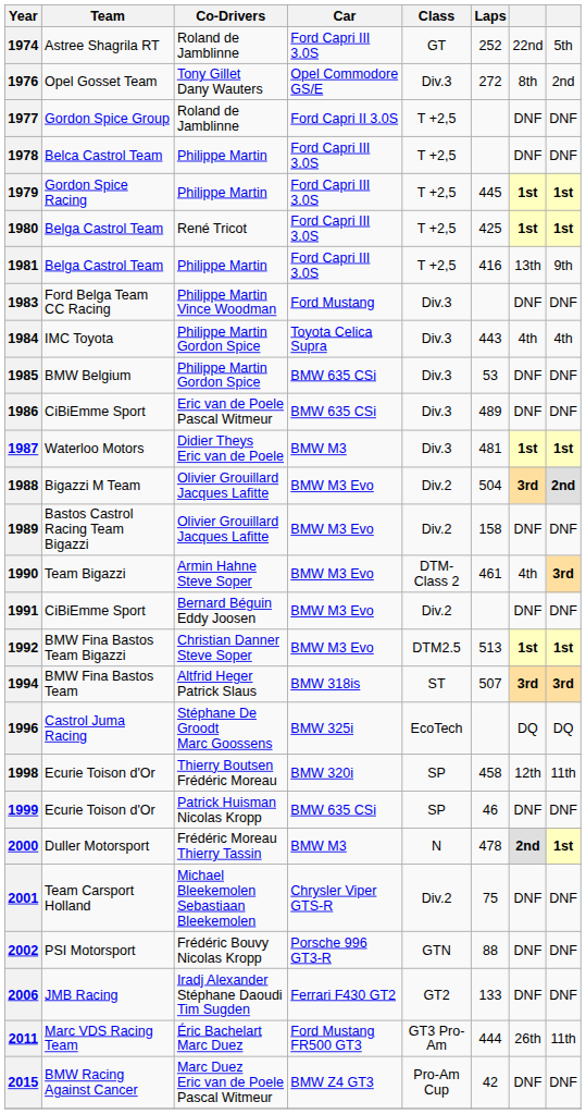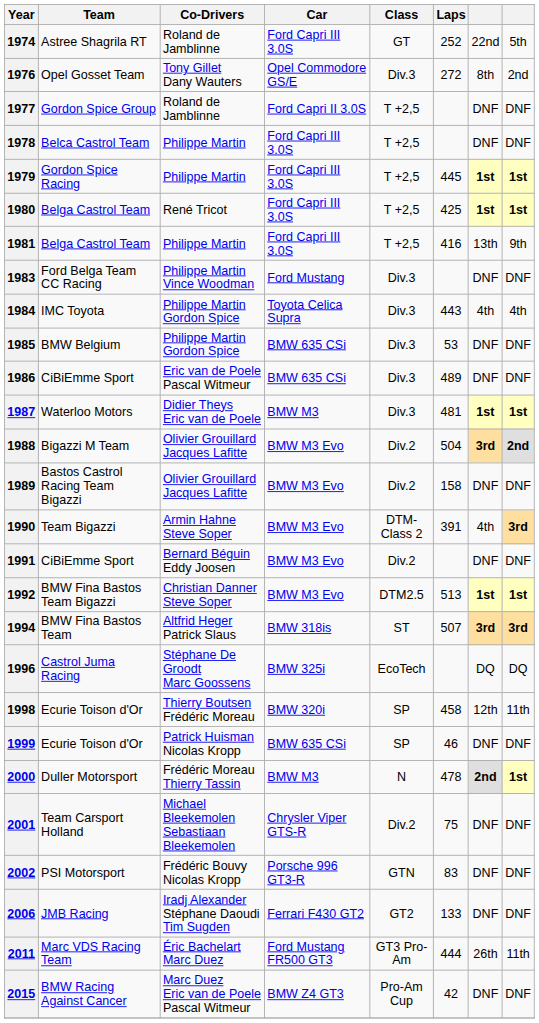1990 | Laps: 461 -> 391
2002 | Laps: 88 -> 83
